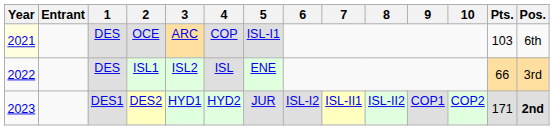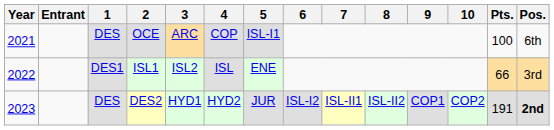OCE | Year: lightyellow background -> no background
OCE | Pts.: 103 -> 100
ISL1 | 1: DES -> DES1
DES2 | 1: DES1 -> DES
DES2 | Pts.: 171 -> 191
